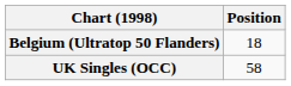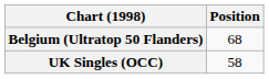Belgium (Ultratop 50 Flanders) | Position: 18 -> 68
